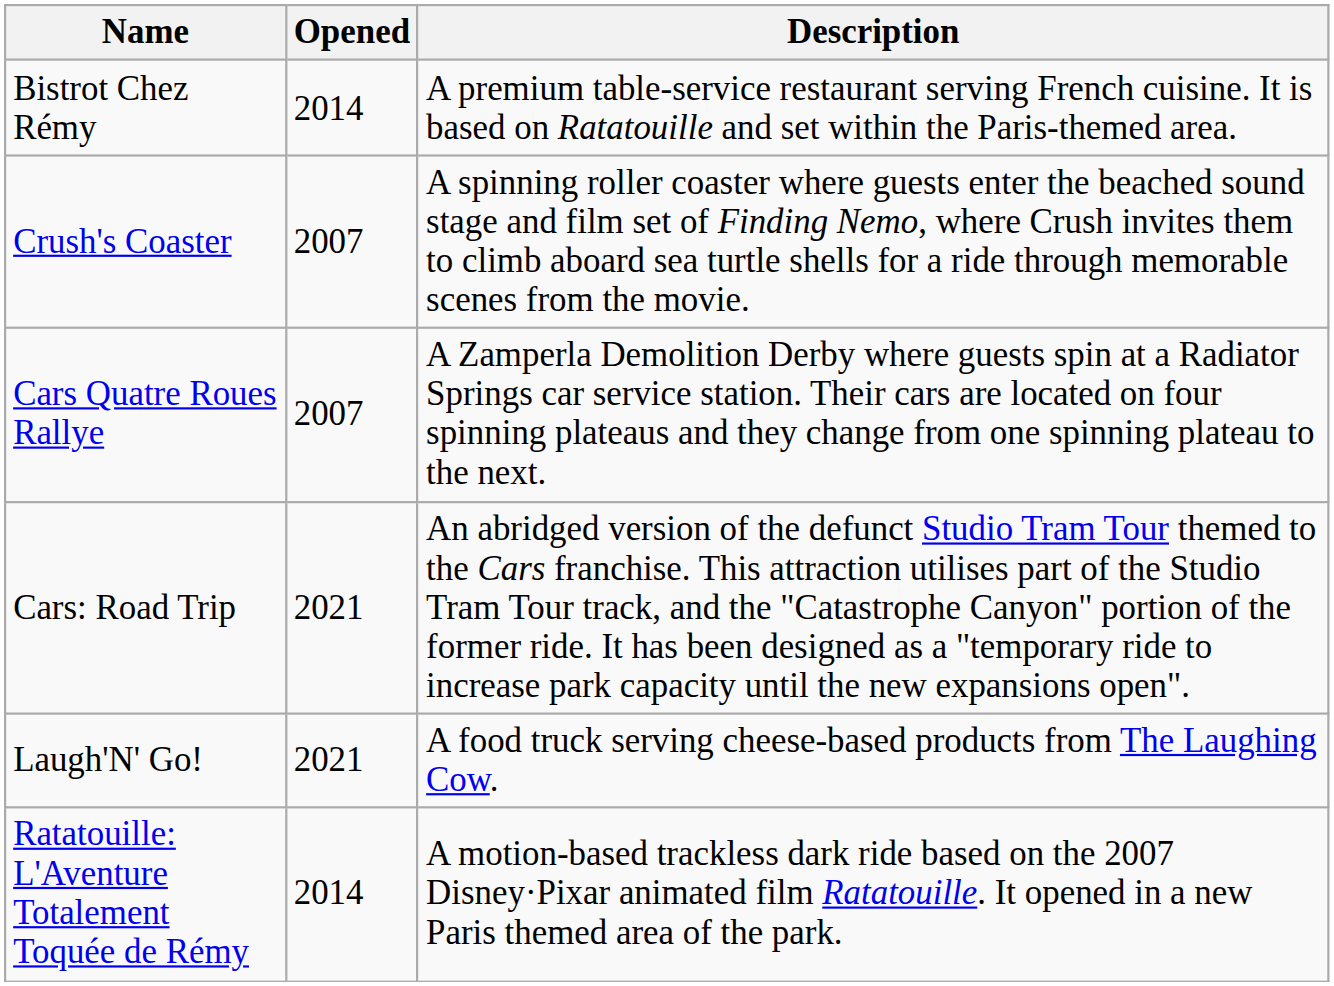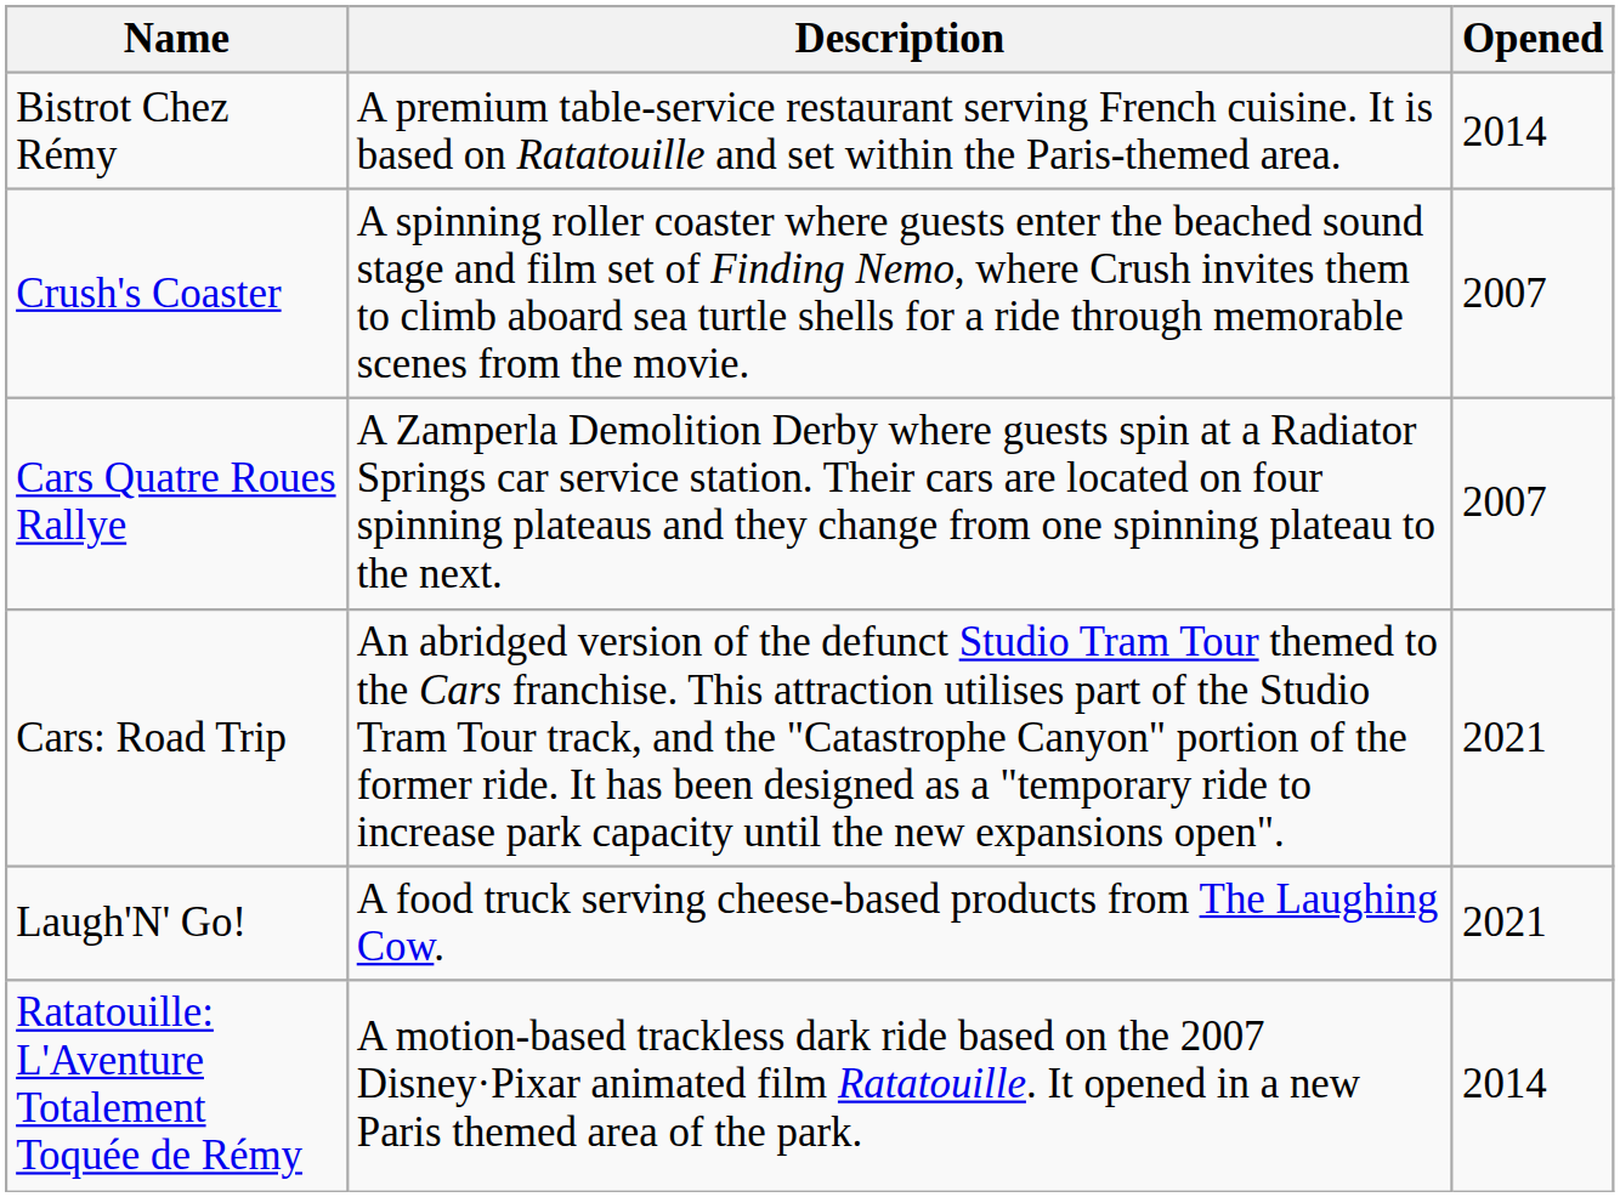columns swapped: Opened <-> Description
